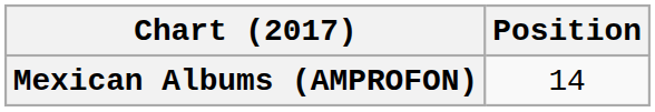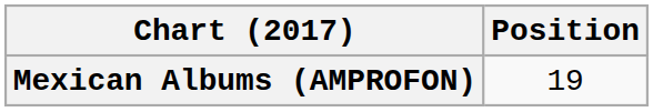Mexican Albums (AMPROFON) | Position: 14 -> 19
